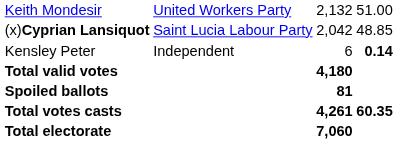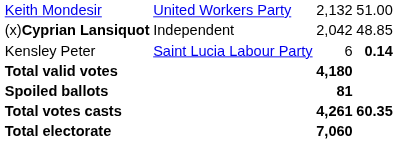(x)Cyprian Lansiquot | column 2: Saint Lucia Labour Party -> Independent
Kensley Peter | column 2: Independent -> Saint Lucia Labour Party
